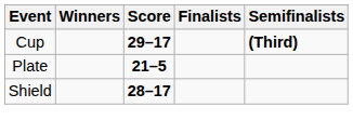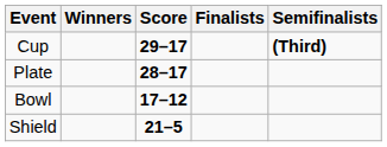Plate | Score: 21–5 -> 28–17
+ row: Bowl | 17–12
Shield | Score: 28–17 -> 21–5
